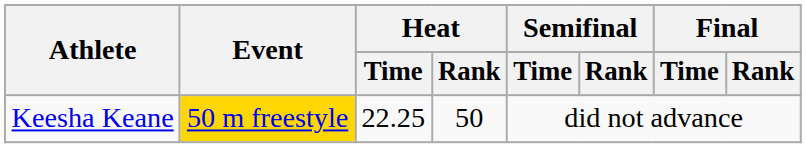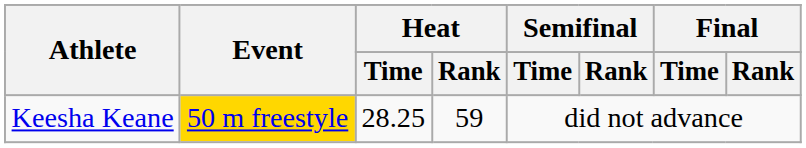Keesha Keane | Heat / Time: 22.25 -> 28.25
Keesha Keane | Heat / Rank: 50 -> 59
